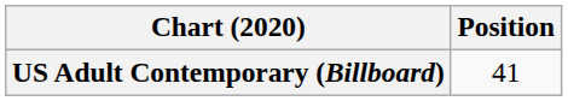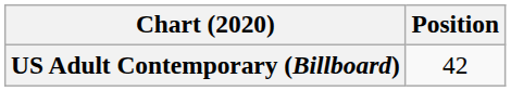US Adult Contemporary (Billboard) | Position: 41 -> 42
